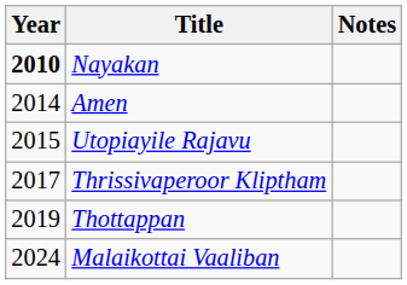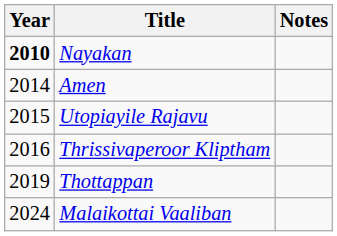Thrissivaperoor Kliptham | Year: 2017 -> 2016
